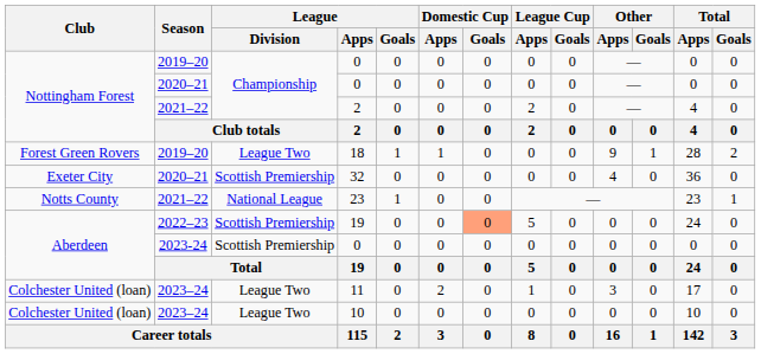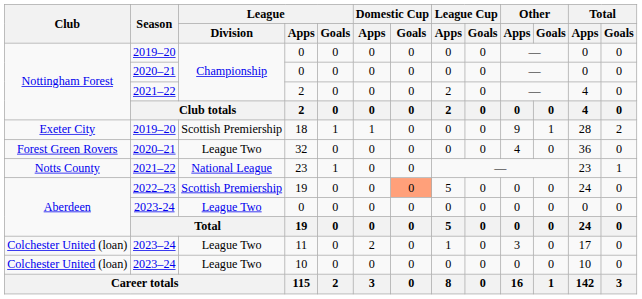18 | Club: Forest Green Rovers -> Exeter City
18 | League / Division: League Two -> Scottish Premiership
32 | Club: Exeter City -> Forest Green Rovers
32 | League / Division: Scottish Premiership -> League Two
2023-24 / 0 | League / Division: Scottish Premiership -> League Two
